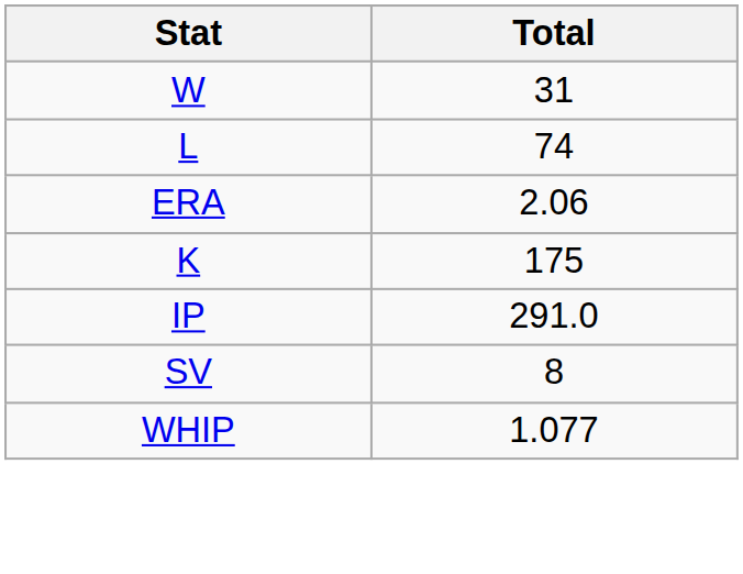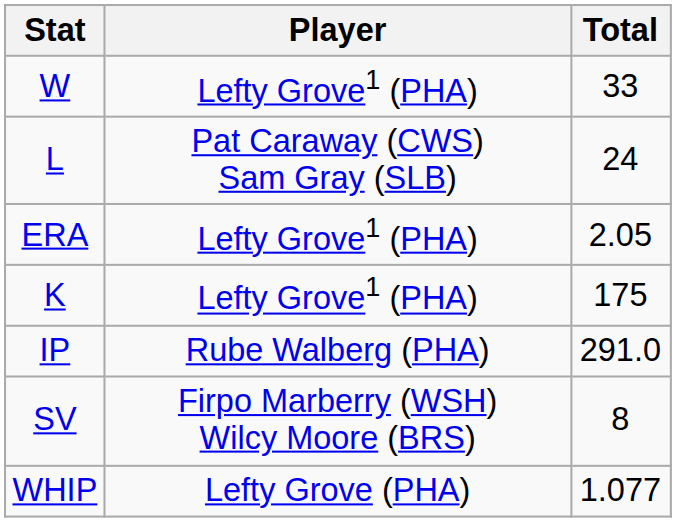+ column: Player | Lefty Grove1 (PHA) | Pat Caraway (CWS) Sam Gray (SLB) | Lefty Grove1 (PHA) | Lefty Grove1 (PHA) | Rube Walberg (PHA) | Firpo Marberry (WSH) Wilcy Moore (BRS) | Lefty Grove (PHA)
W | Total: 31 -> 33
L | Total: 74 -> 24
ERA | Total: 2.06 -> 2.05
